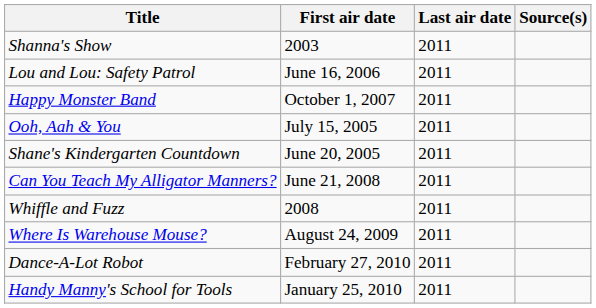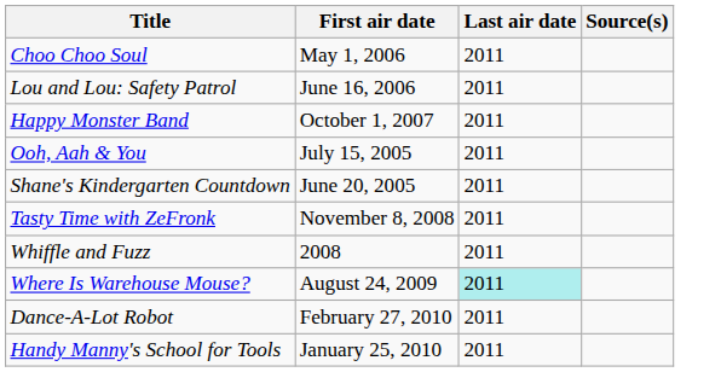- row: Shanna's Show | 2003 | 2011
+ row: Choo Choo Soul | May 1, 2006 | 2011
- row: Can You Teach My Alligator Manners? | June 21, 2008 | 2011
+ row: Tasty Time with ZeFronk | November 8, 2008 | 2011
Where Is Warehouse Mouse? | Last air date: no background -> paleturquoise background
